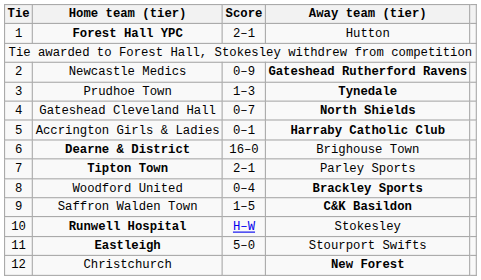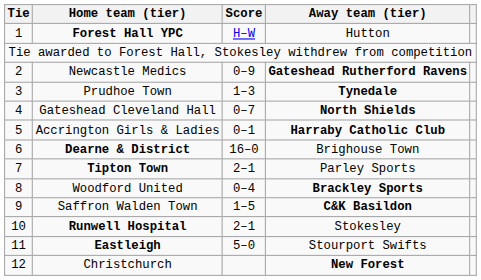Forest Hall YPC | Score: 2–1 -> H–W
Runwell Hospital | Score: H–W -> 2–1
